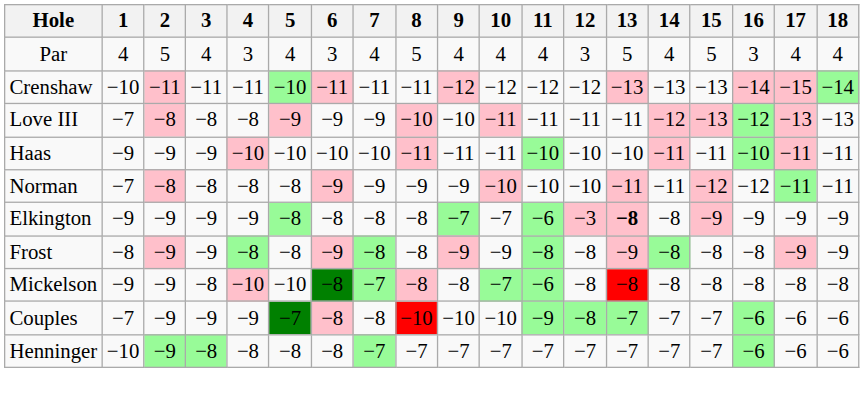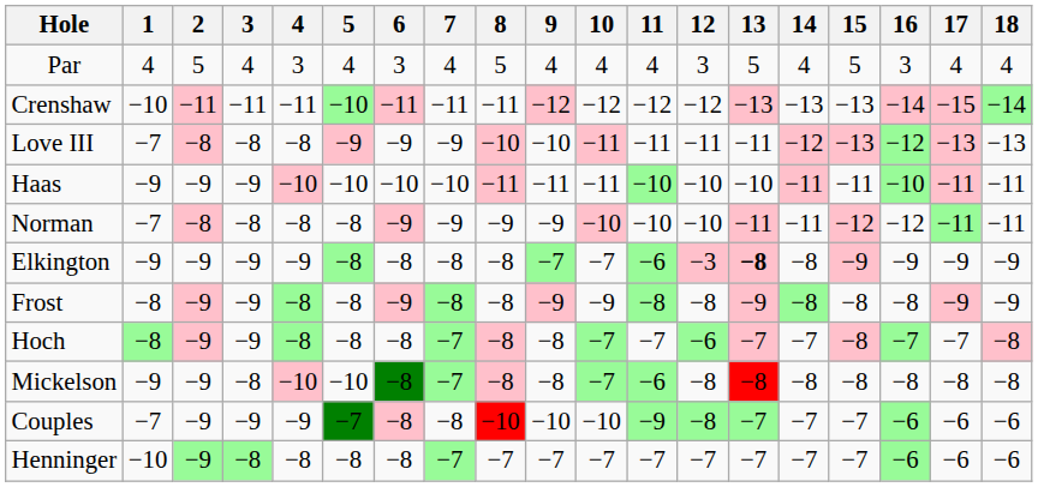+ row: Hoch | −8 | −9 | −9 | −8 | −8 | −8 | −7 | −8 | −8 | −7 | −7 | −6 | −7 | −7 | −8 | −7 | −7 | −8
